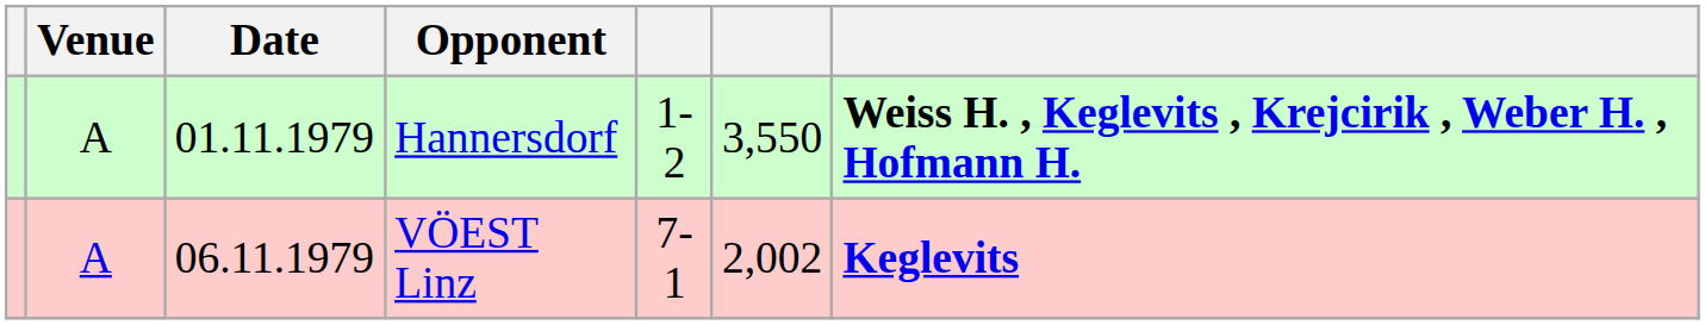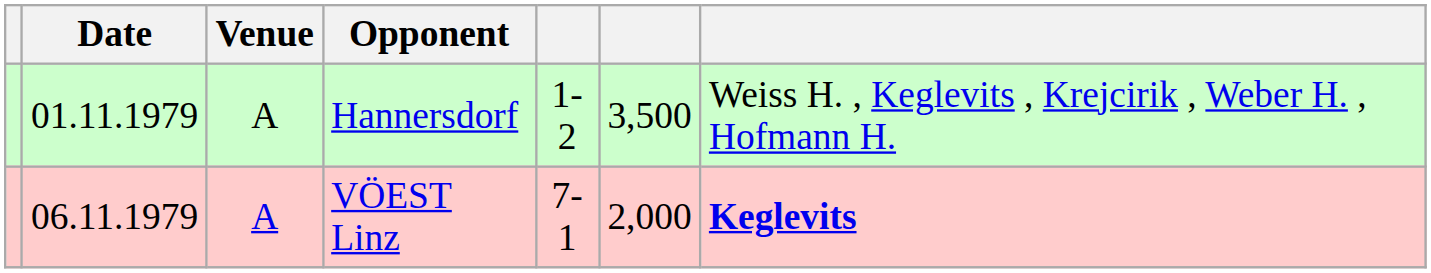columns swapped: Date <-> Venue
Hannersdorf | column 6: 3,550 -> 3,500
Hannersdorf | column 7: bold -> normal
VÖEST Linz | column 6: 2,002 -> 2,000
